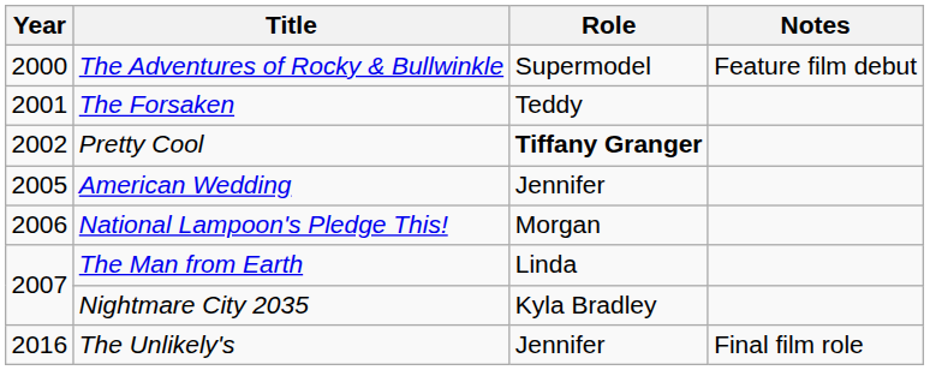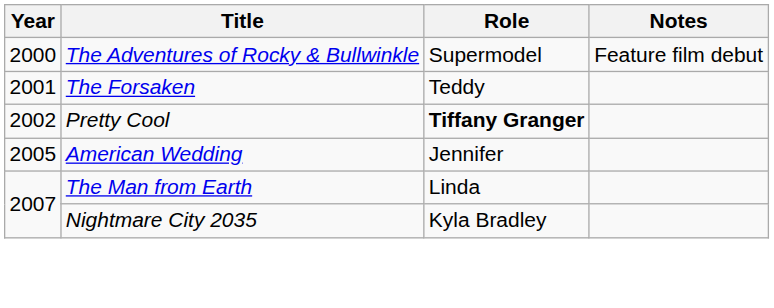- row: 2006 | National Lampoon's Pledge This! | Morgan
- row: 2016 | The Unlikely's | Jennifer | Final film role
